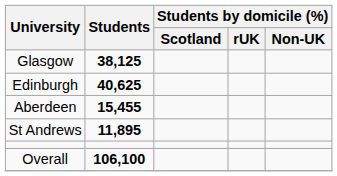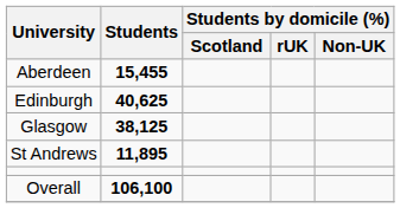rows swapped: Aberdeen <-> Glasgow
